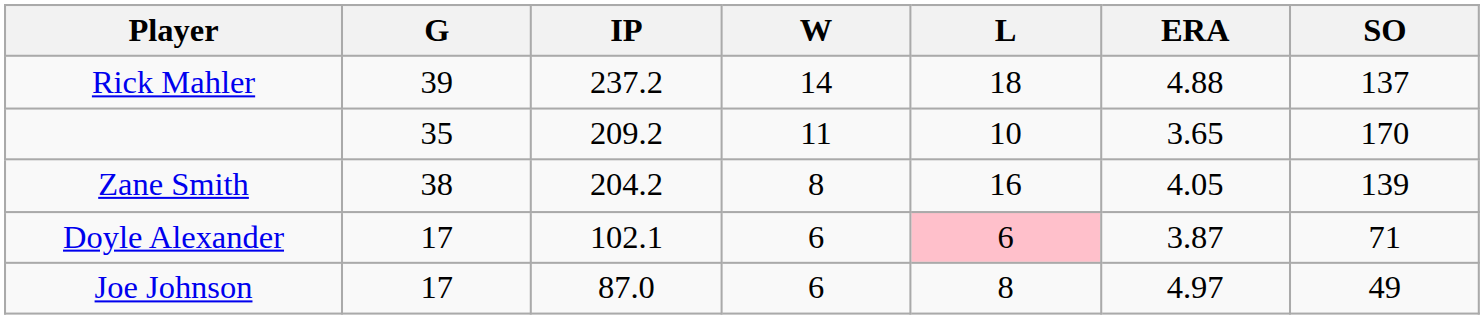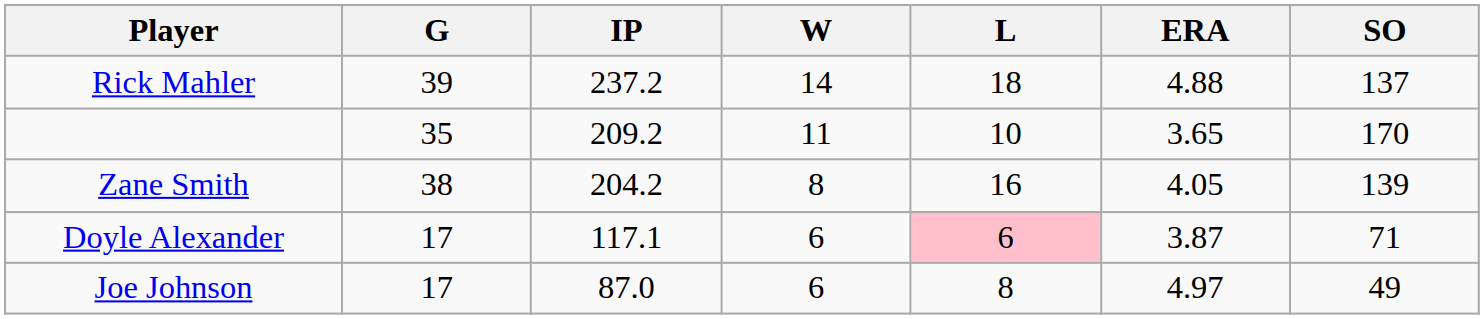Doyle Alexander | IP: 102.1 -> 117.1
